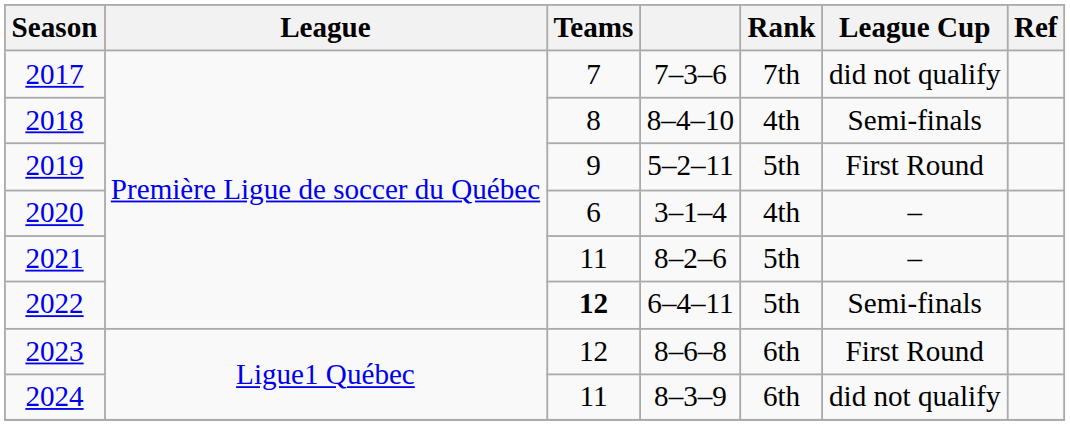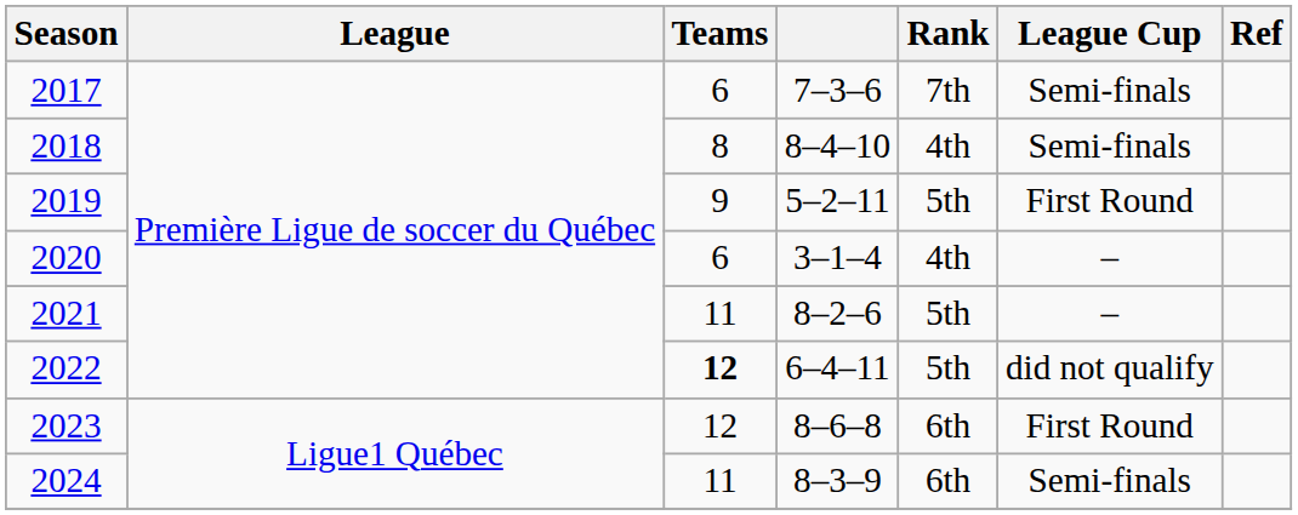2017 | Teams: 7 -> 6
2017 | League Cup: did not qualify -> Semi-finals
2022 | League Cup: Semi-finals -> did not qualify
2024 | League Cup: did not qualify -> Semi-finals
